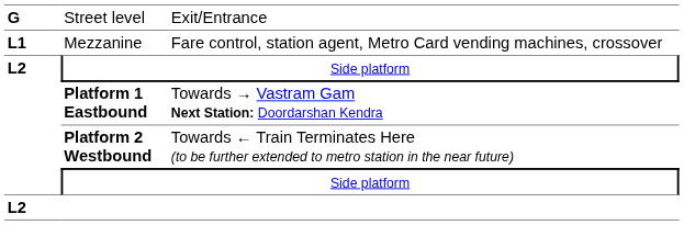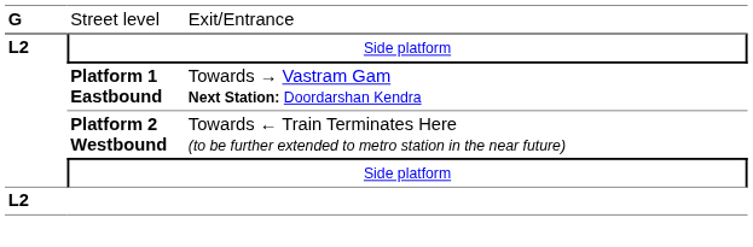- row: L1 | Mezzanine | Fare control, station agent, Metro Card vending machines, crossover
